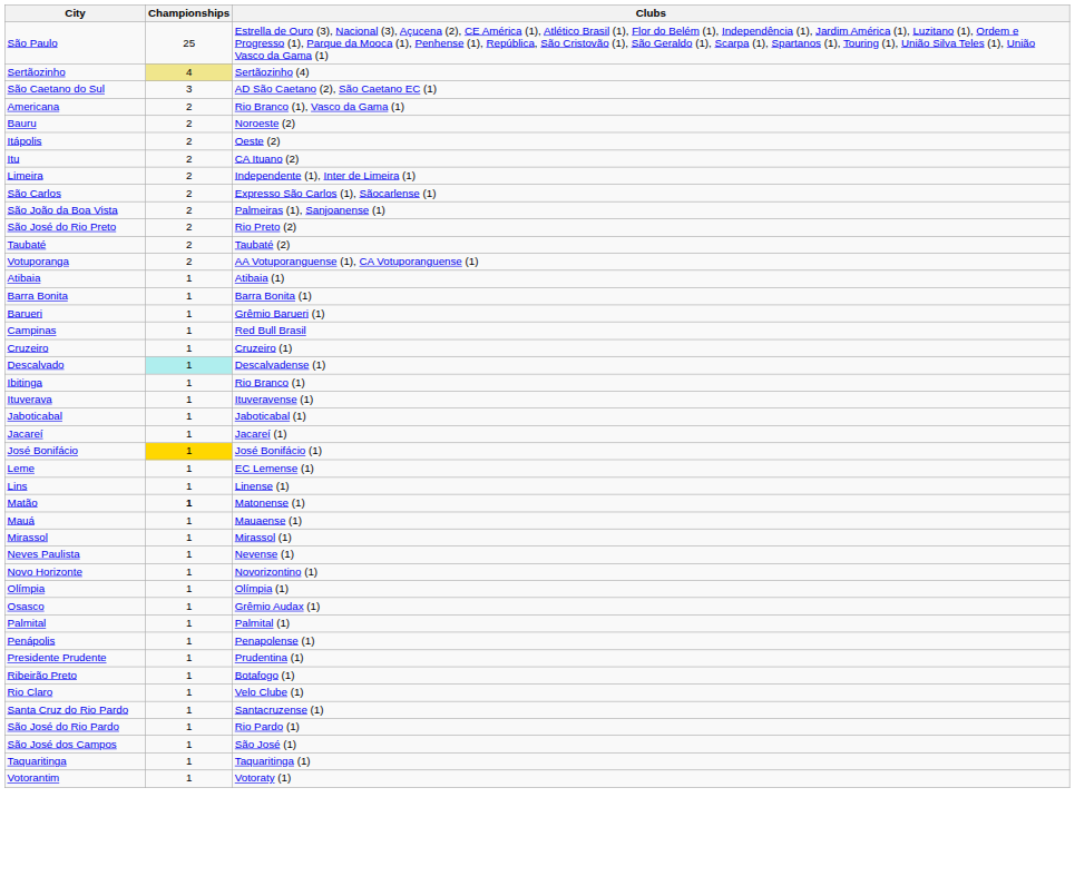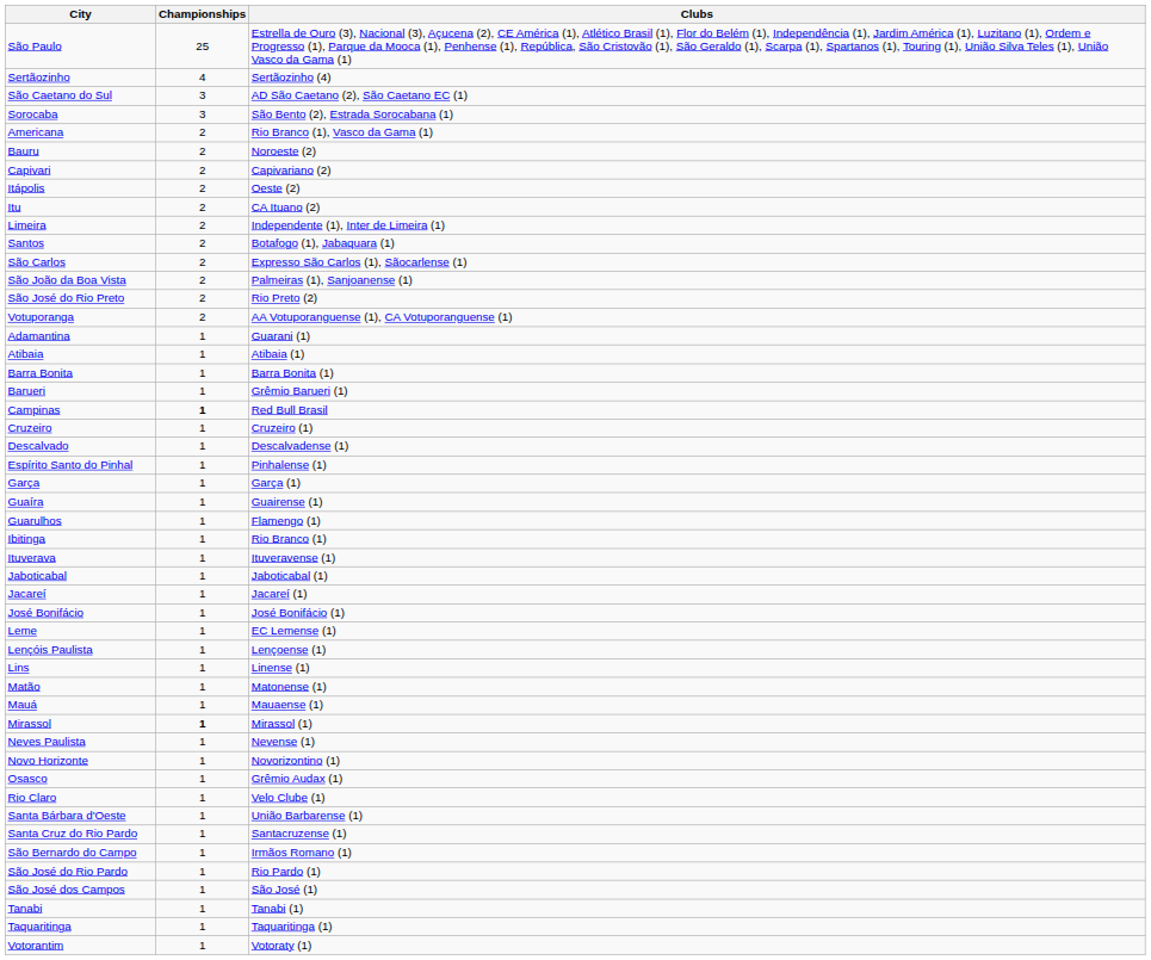Sertãozinho | Championships: khaki background -> no background
+ row: Sorocaba | 3 | São Bento (2), Estrada Sorocabana (1)
+ row: Capivari | 2 | Capivariano (2)
+ row: Santos | 2 | Botafogo (1), Jabaquara (1)
- row: Taubaté | 2 | Taubaté (2)
+ row: Adamantina | 1 | Guarani (1)
Campinas | Championships: normal -> bold
Descalvado | Championships: paleturquoise background -> no background
+ row: Espírito Santo do Pinhal | 1 | Pinhalense (1)
+ row: Garça | 1 | Garça (1)
+ row: Guaíra | 1 | Guairense (1)
+ row: Guarulhos | 1 | Flamengo (1)
José Bonifácio | Championships: gold background -> no background
+ row: Lençóis Paulista | 1 | Lençoense (1)
Matão | Championships: bold -> normal
Mirassol | Championships: normal -> bold
- row: Olímpia | 1 | Olímpia (1)
- row: Palmital | 1 | Palmital (1)
- row: Penápolis | 1 | Penapolense (1)
- row: Presidente Prudente | 1 | Prudentina (1)
- row: Ribeirão Preto | 1 | Botafogo (1)
+ row: Santa Bárbara d'Oeste | 1 | União Barbarense (1)
+ row: São Bernardo do Campo | 1 | Irmãos Romano (1)
+ row: Tanabi | 1 | Tanabi (1)
